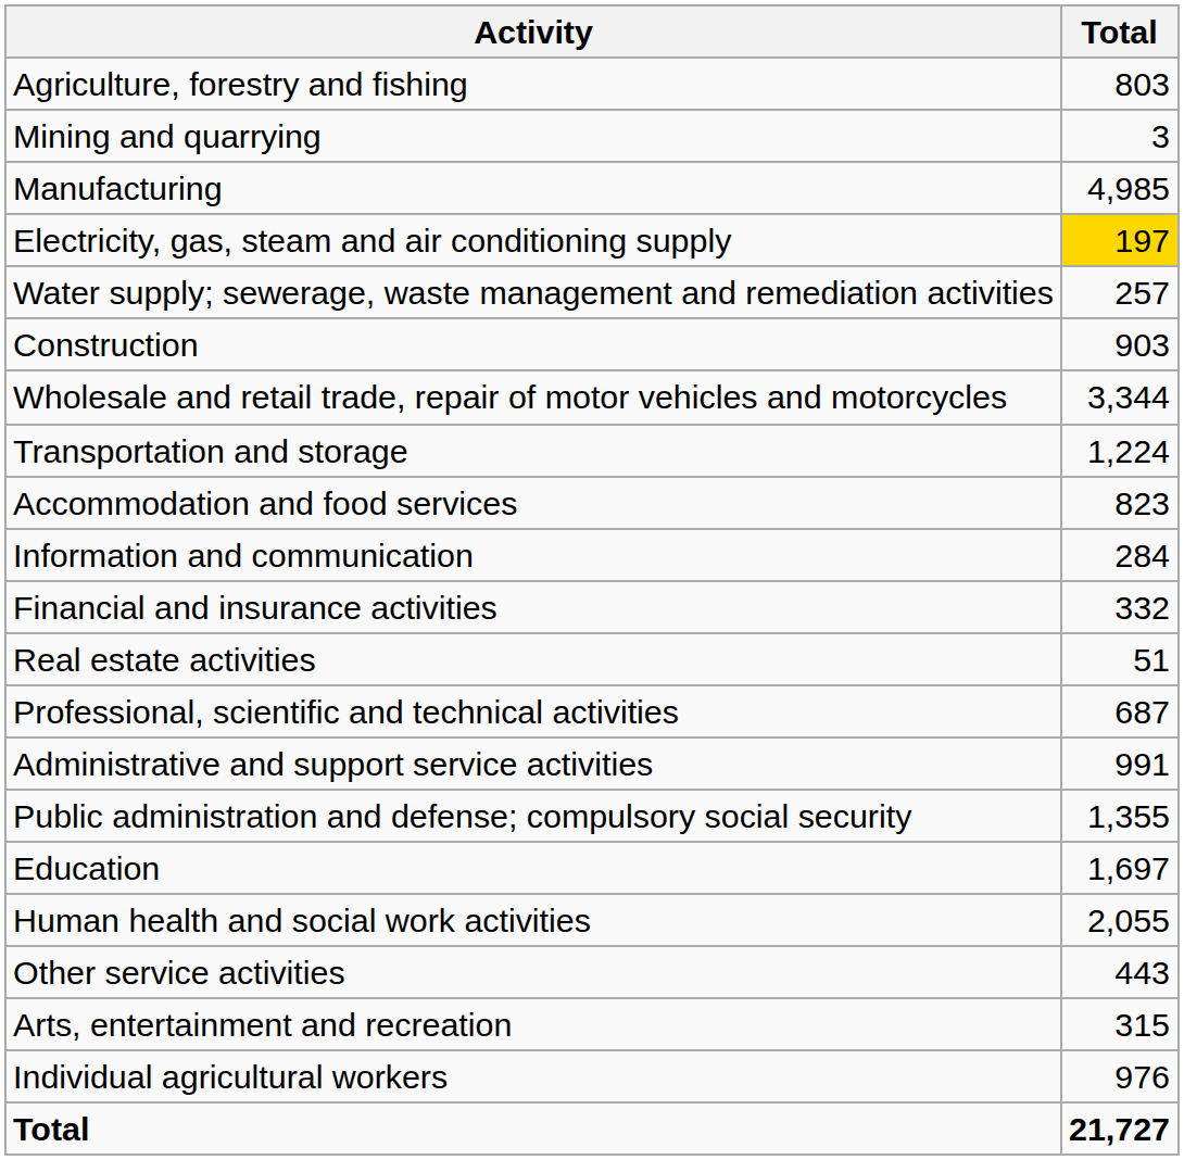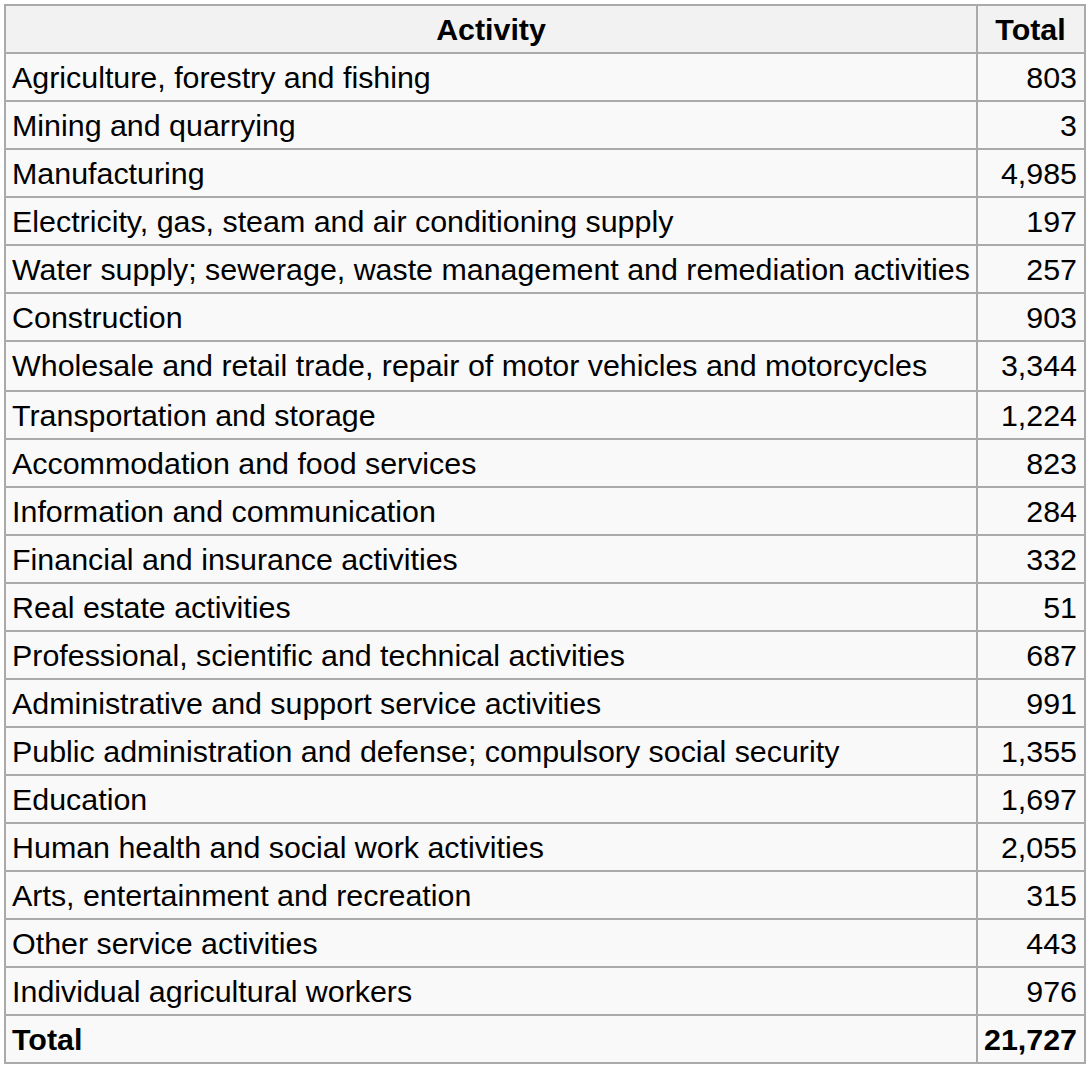Electricity, gas, steam and air conditioning supply | Total: gold background -> no background
rows swapped: Arts, entertainment and recreation <-> Other service activities
